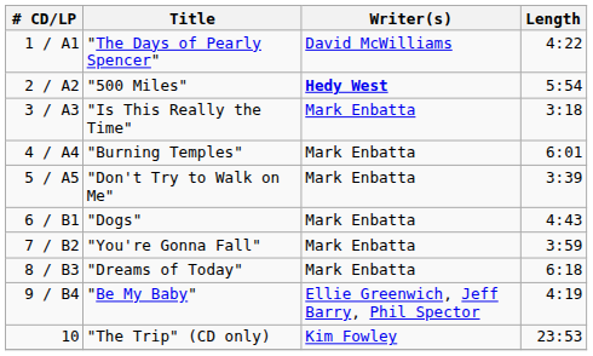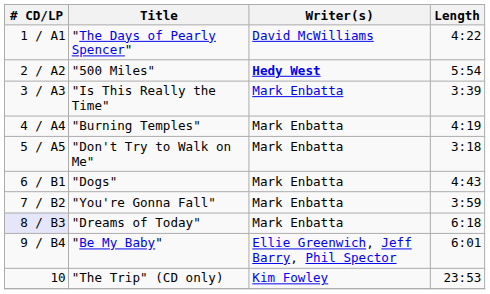"Is This Really the Time" | Length: 3:18 -> 3:39
"Burning Temples" | Length: 6:01 -> 4:19
"Don't Try to Walk on Me" | Length: 3:39 -> 3:18
"Dreams of Today" | # CD/LP: no background -> lavender background
"Be My Baby" | Length: 4:19 -> 6:01
